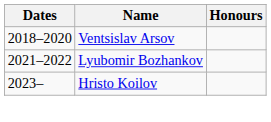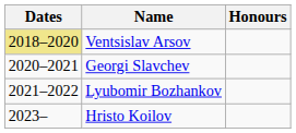Ventsislav Arsov | Dates: no background -> khaki background
+ row: 2020–2021 | Georgi Slavchev
